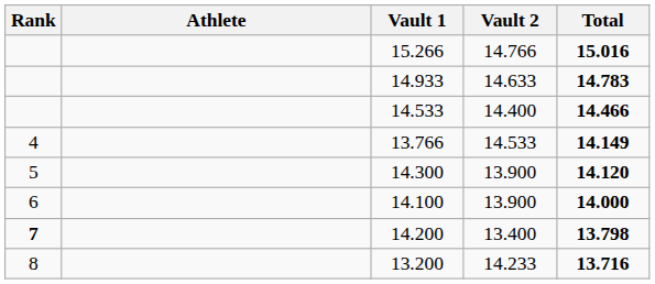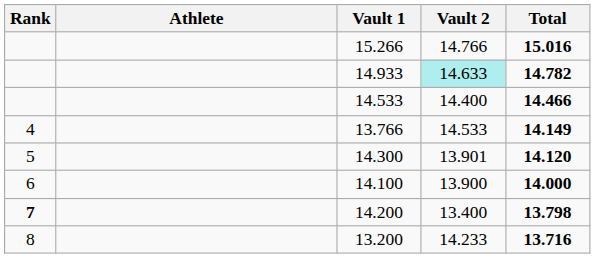14.933 | Vault 2: no background -> paleturquoise background
14.933 | Total: 14.783 -> 14.782
14.300 | Vault 2: 13.900 -> 13.901
